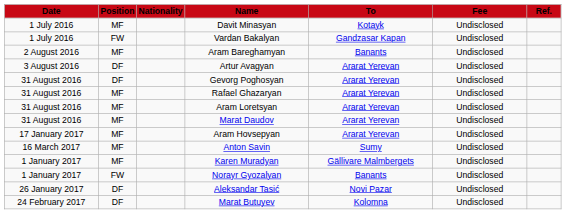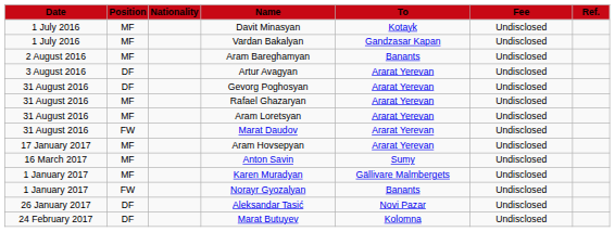Vardan Bakalyan | Position: FW -> MF
Marat Daudov | Position: MF -> FW
